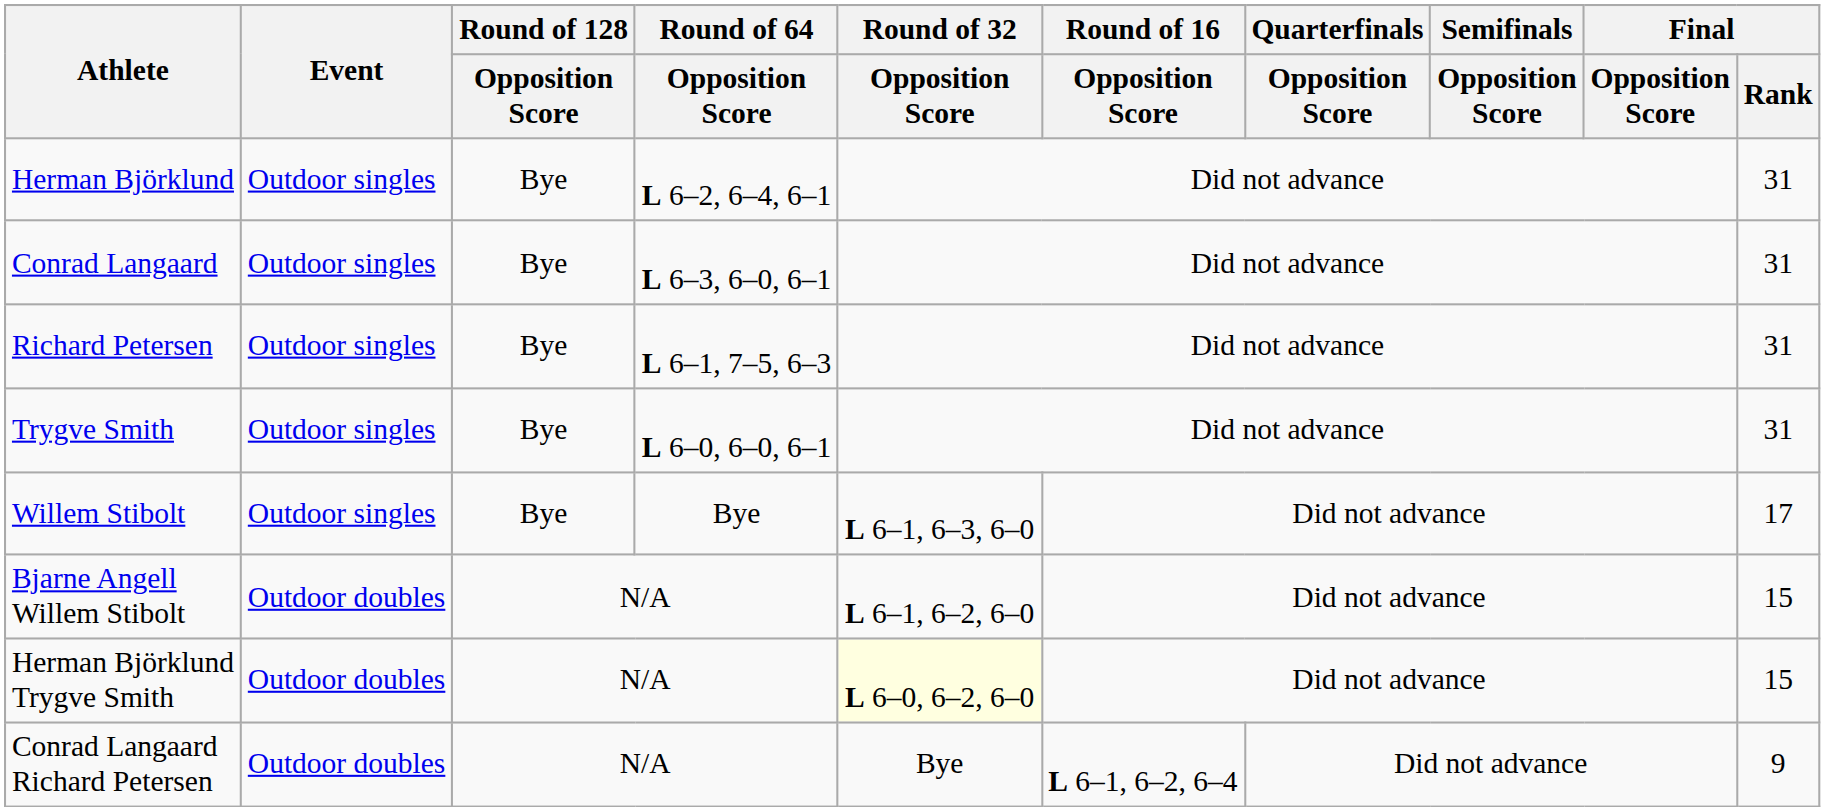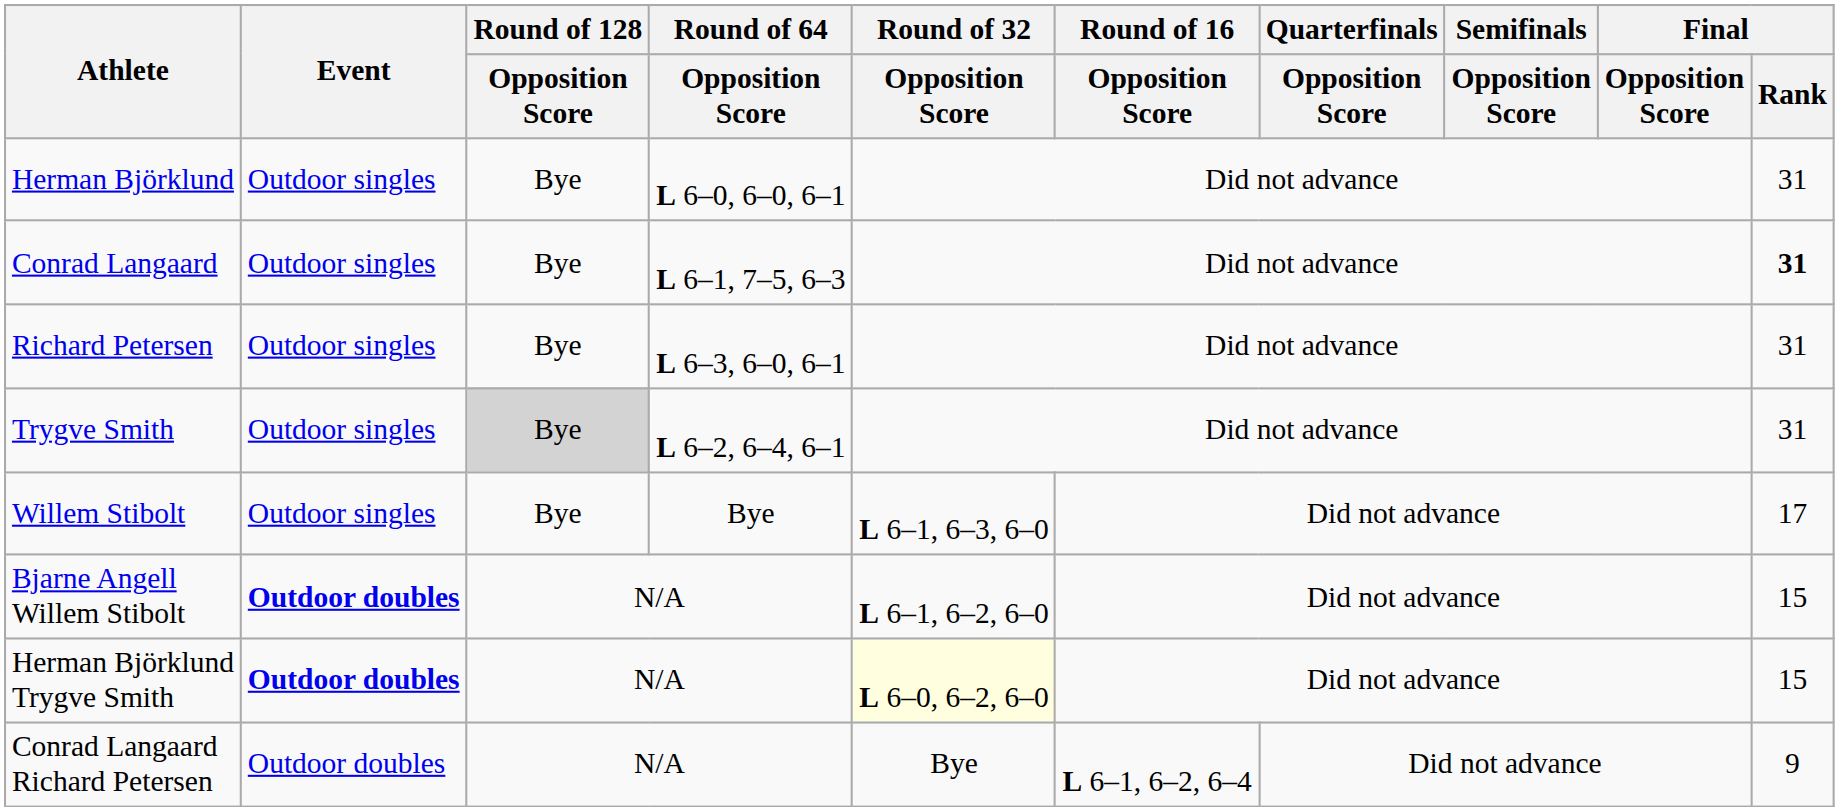Herman Björklund | Round of 64 / Opposition Score: L 6–2, 6–4, 6–1 -> L 6–0, 6–0, 6–1
Conrad Langaard | Round of 64 / Opposition Score: L 6–3, 6–0, 6–1 -> L 6–1, 7–5, 6–3
Conrad Langaard | Final / Rank: normal -> bold
Richard Petersen | Round of 64 / Opposition Score: L 6–1, 7–5, 6–3 -> L 6–3, 6–0, 6–1
Trygve Smith | Round of 128 / Opposition Score: no background -> lightgrey background
Trygve Smith | Round of 64 / Opposition Score: L 6–0, 6–0, 6–1 -> L 6–2, 6–4, 6–1
Bjarne Angell Willem Stibolt | Event: normal -> bold
Herman Björklund Trygve Smith | Event: normal -> bold
